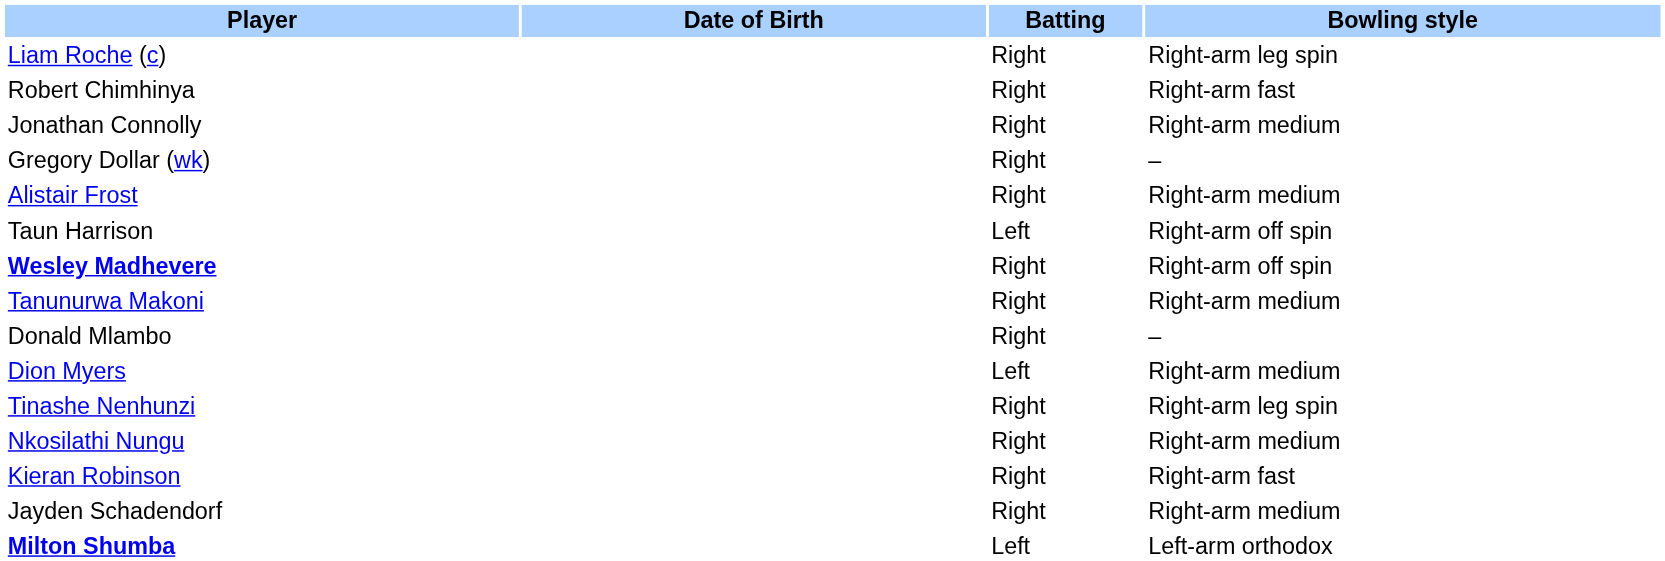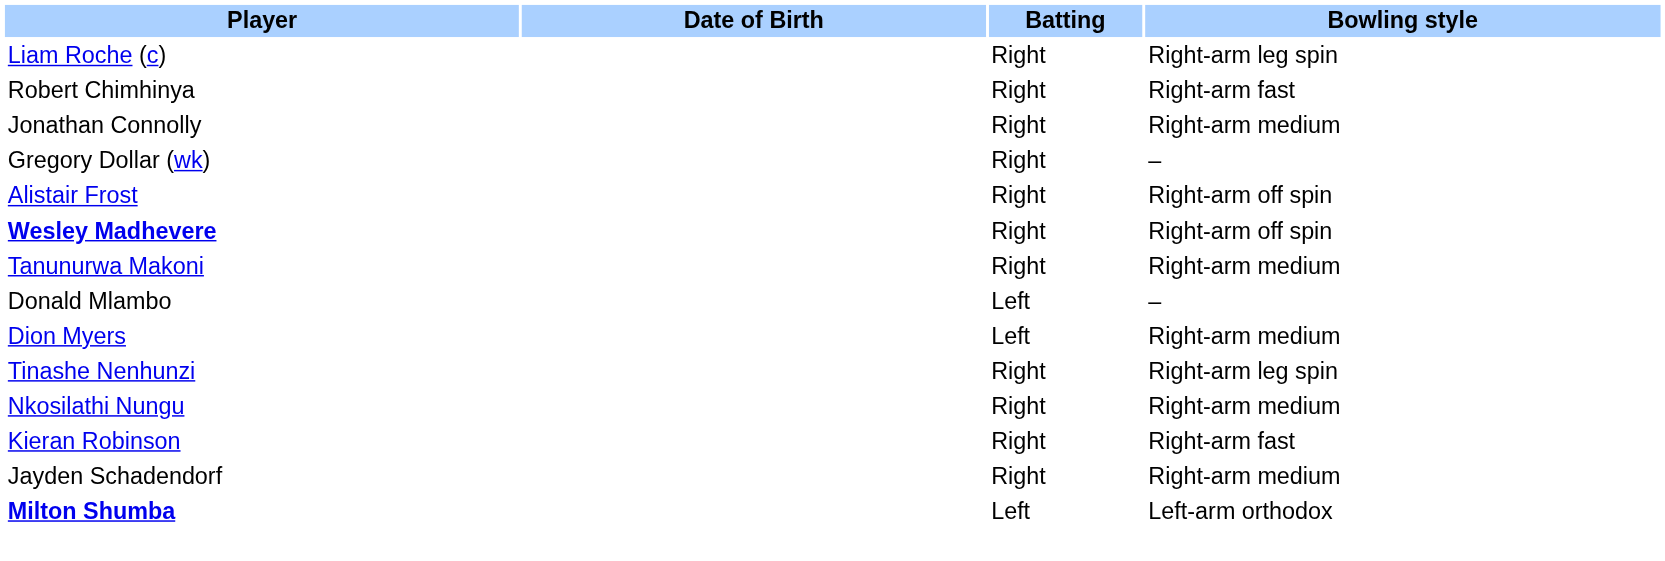Alistair Frost | Bowling style: Right-arm medium -> Right-arm off spin
- row: Taun Harrison | Left | Right-arm off spin
Donald Mlambo | Batting: Right -> Left
